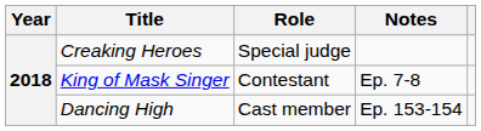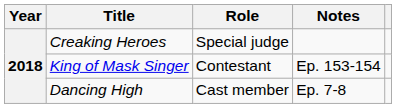King of Mask Singer | Notes: Ep. 7-8 -> Ep. 153-154
Dancing High | Notes: Ep. 153-154 -> Ep. 7-8
